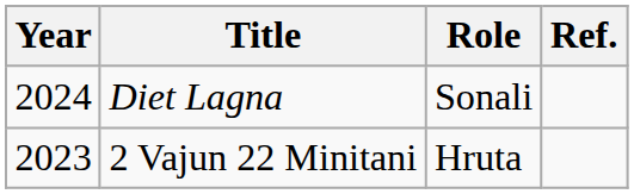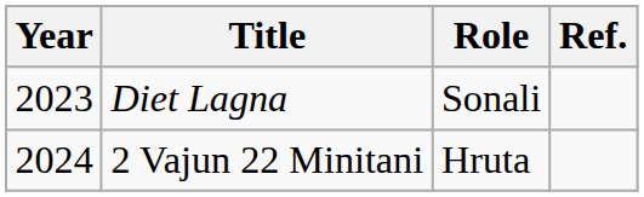Diet Lagna | Year: 2024 -> 2023
2 Vajun 22 Minitani | Year: 2023 -> 2024
